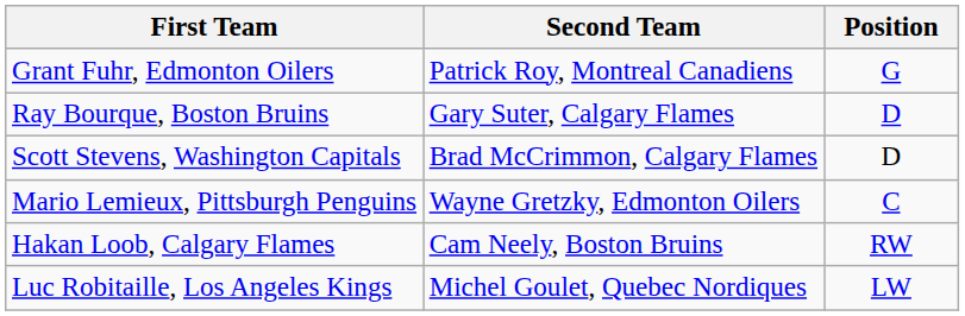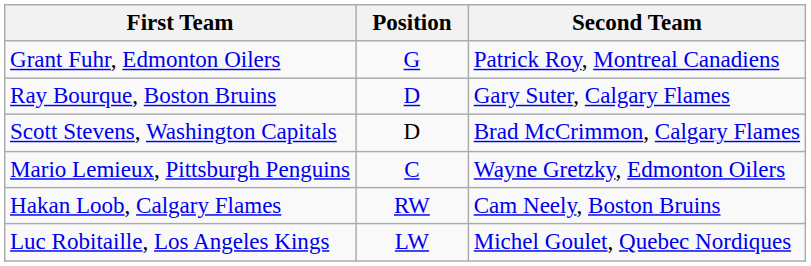columns swapped: Position <-> Second Team
